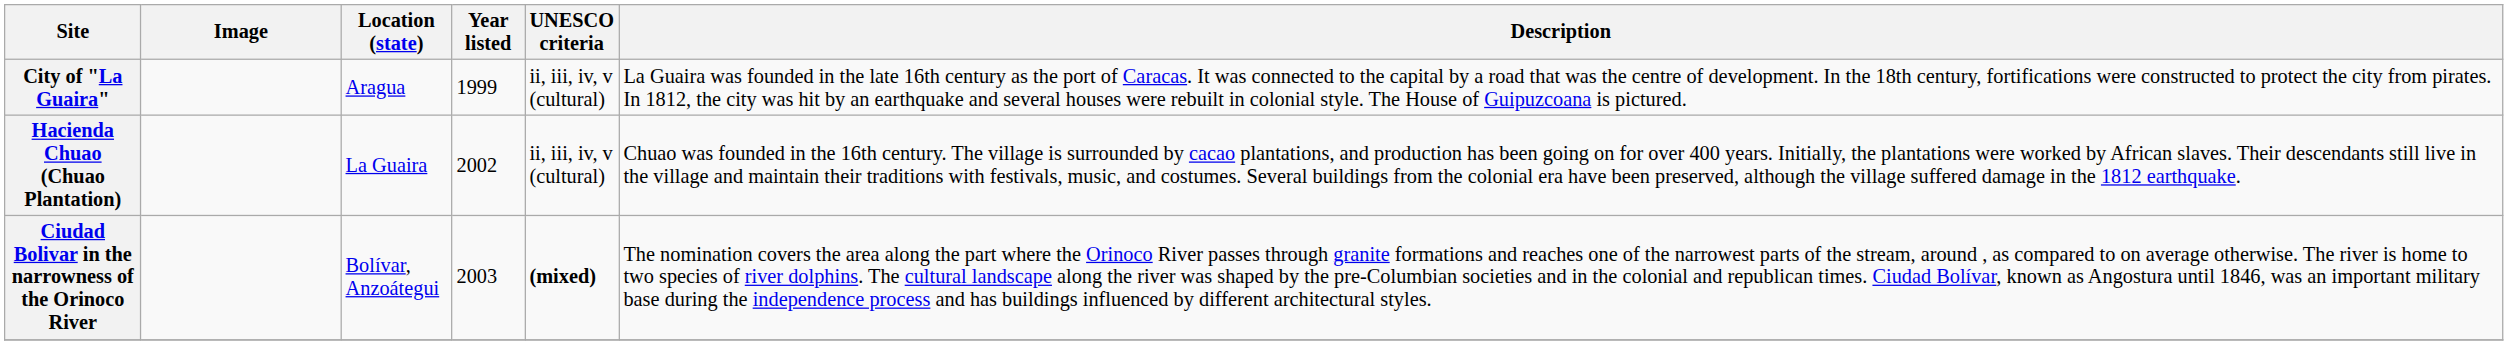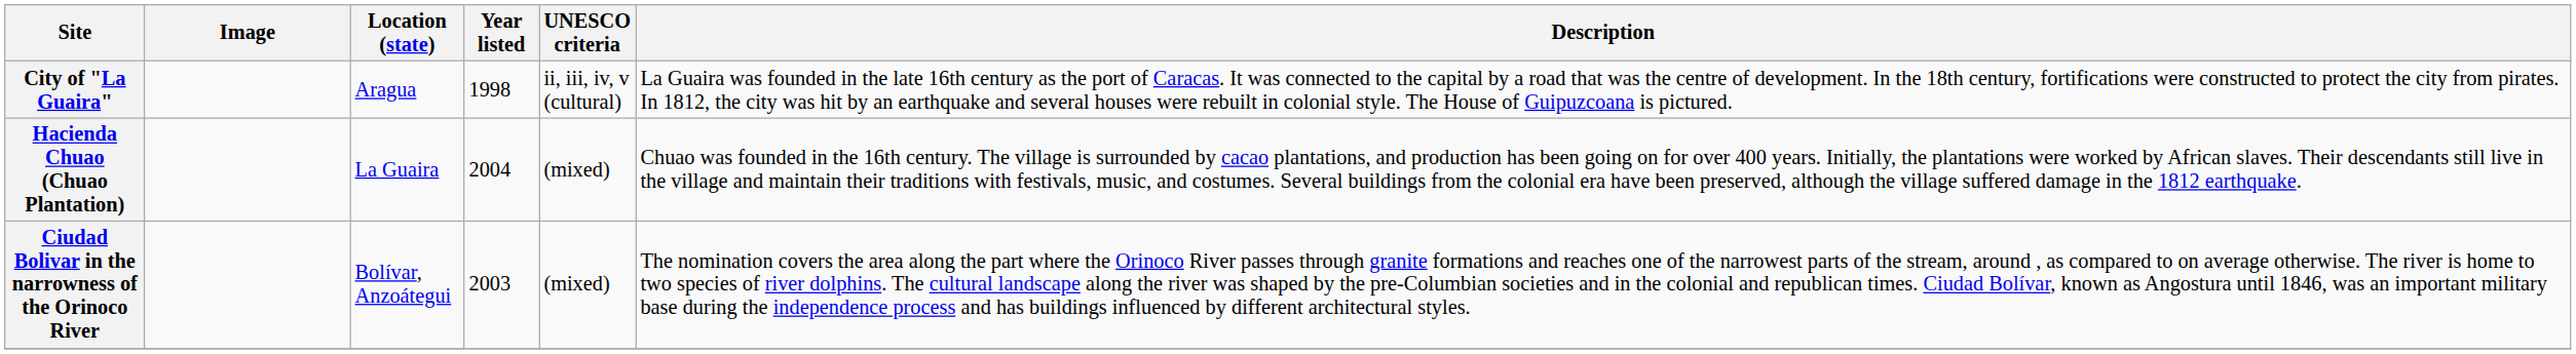City of "La Guaira" | Year listed: 1999 -> 1998
Hacienda Chuao (Chuao Plantation) | Year listed: 2002 -> 2004
Hacienda Chuao (Chuao Plantation) | UNESCO criteria: ii, iii, iv, v (cultural) -> (mixed)
Ciudad Bolivar in the narrowness of the Orinoco River | UNESCO criteria: bold -> normal
